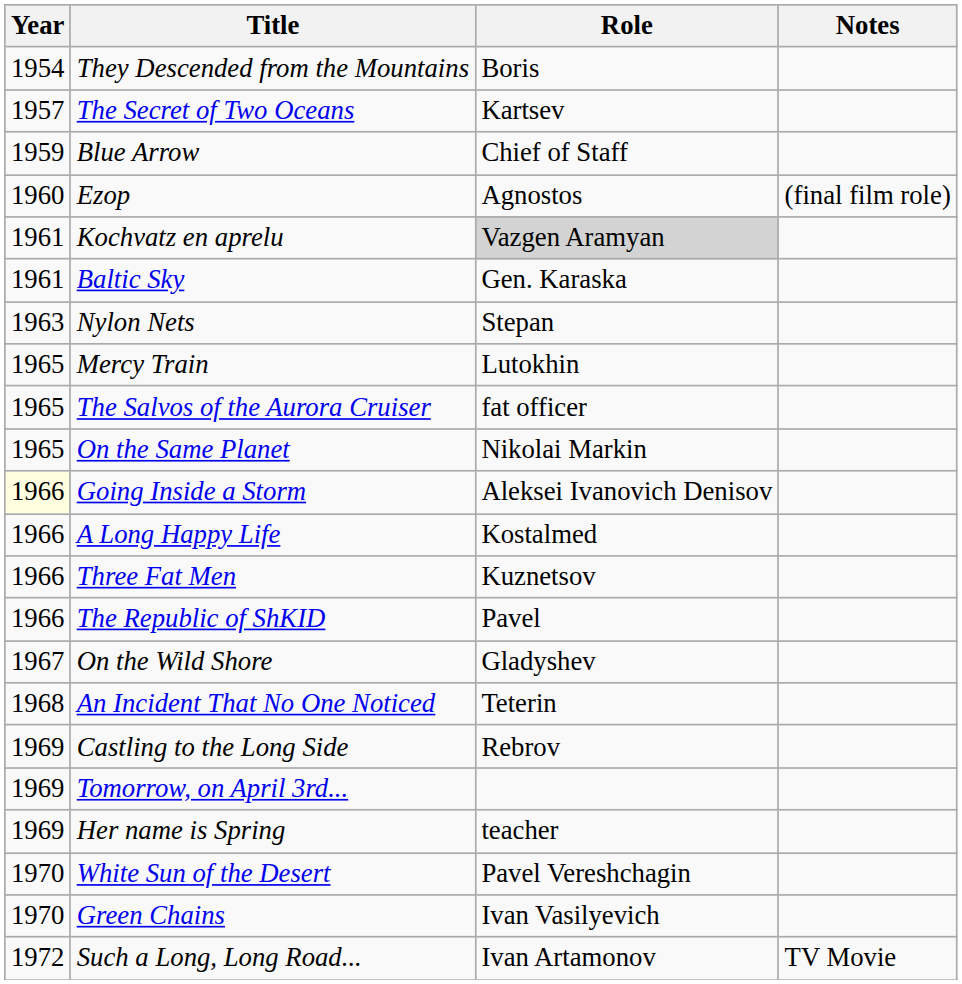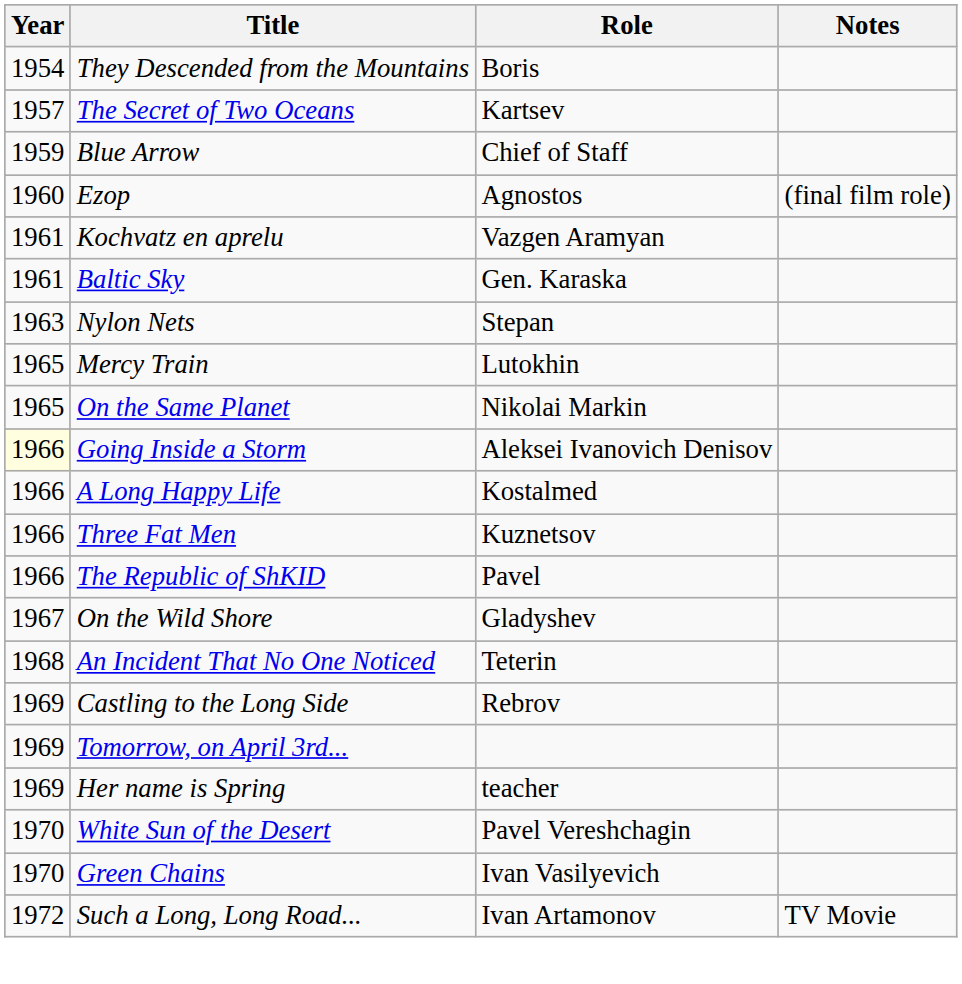Kochvatz en aprelu | Role: lightgrey background -> no background
- row: 1965 | The Salvos of the Aurora Cruiser | fat officer
